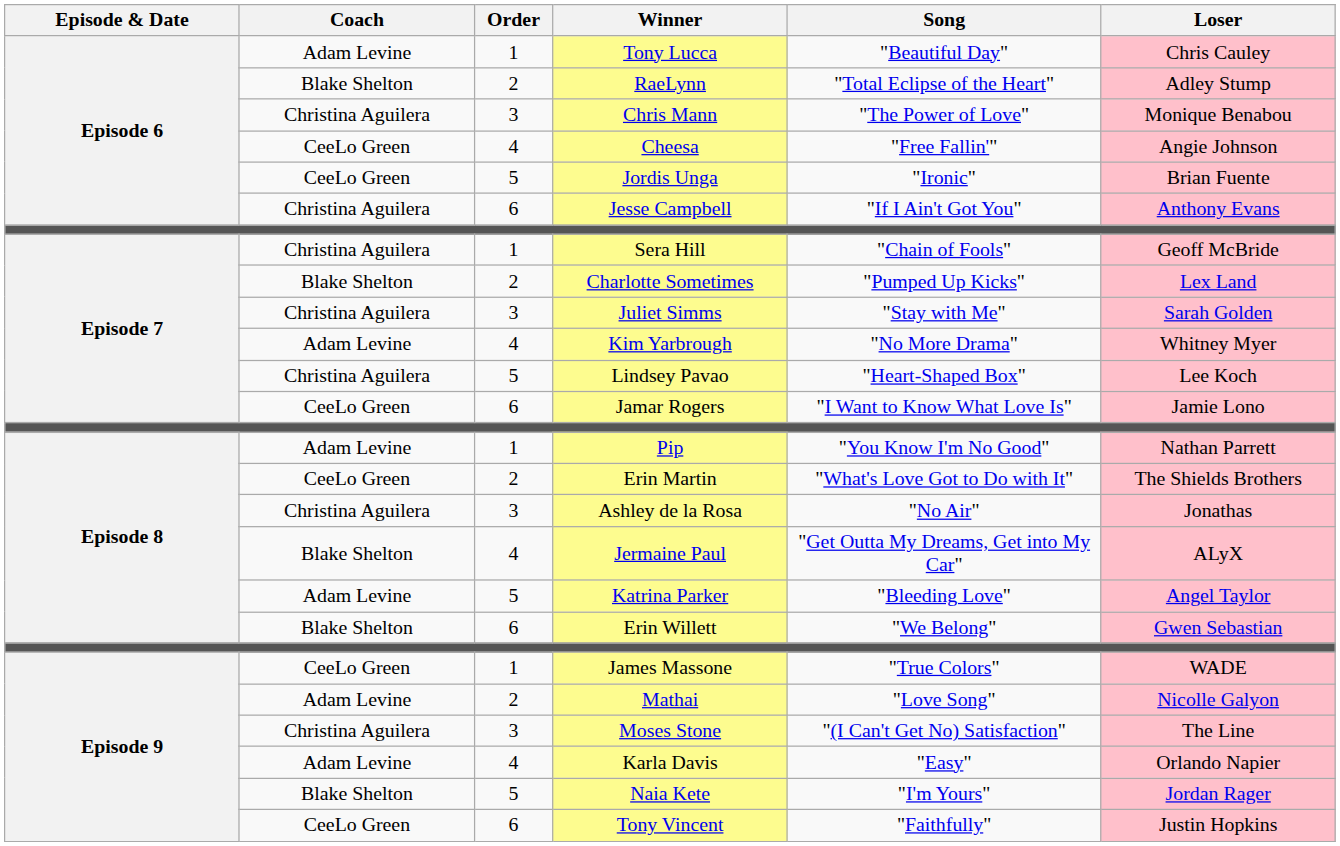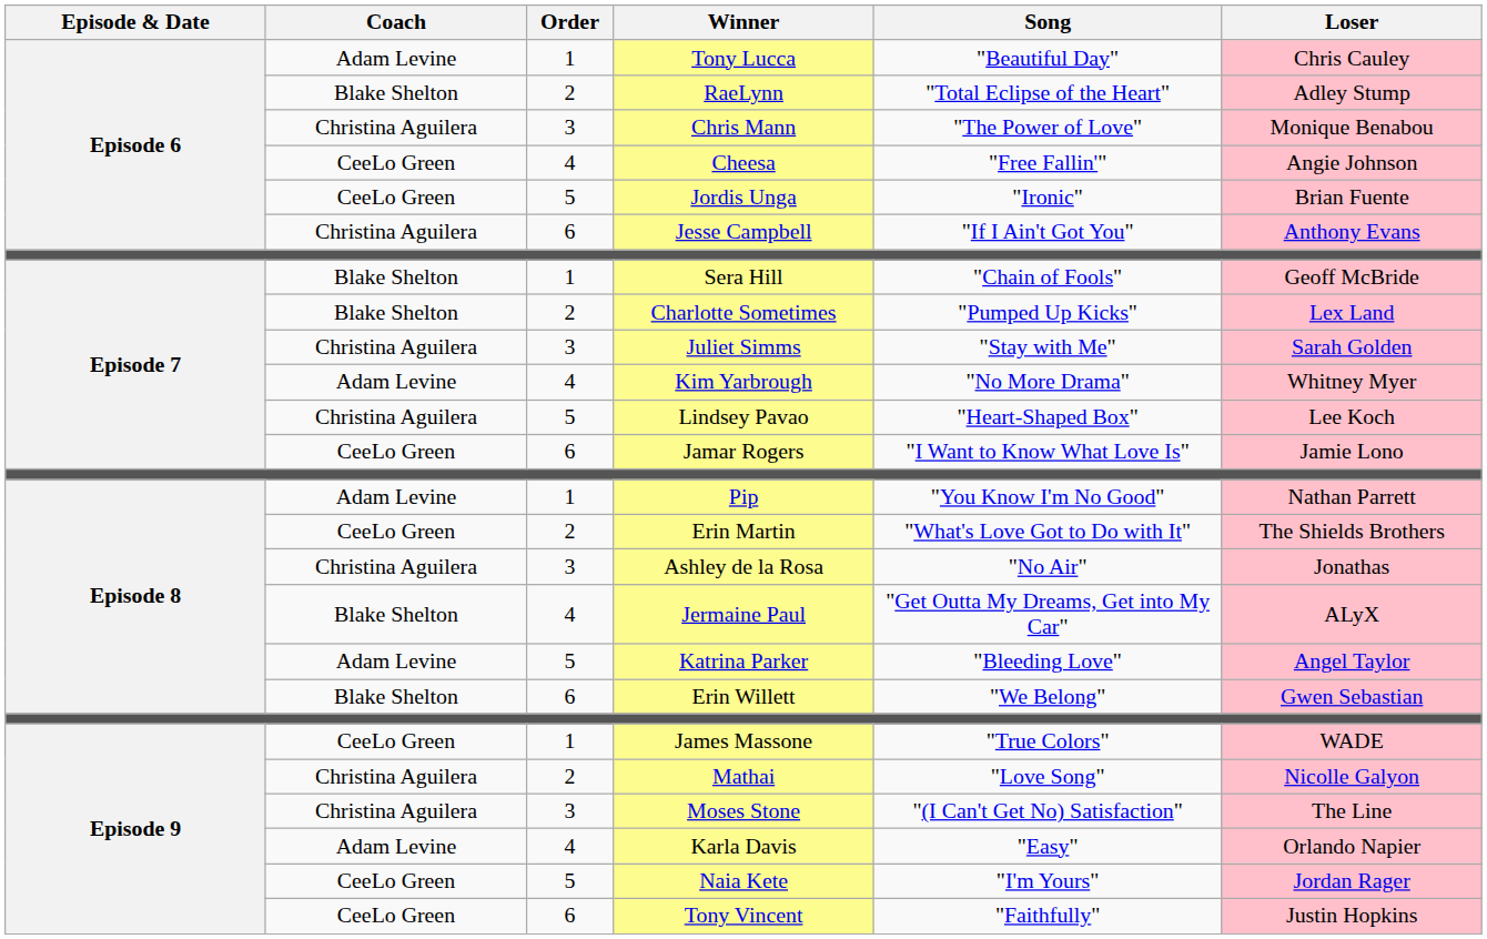Sera Hill | Coach: Christina Aguilera -> Blake Shelton
Mathai | Coach: Adam Levine -> Christina Aguilera
Naia Kete | Coach: Blake Shelton -> CeeLo Green
